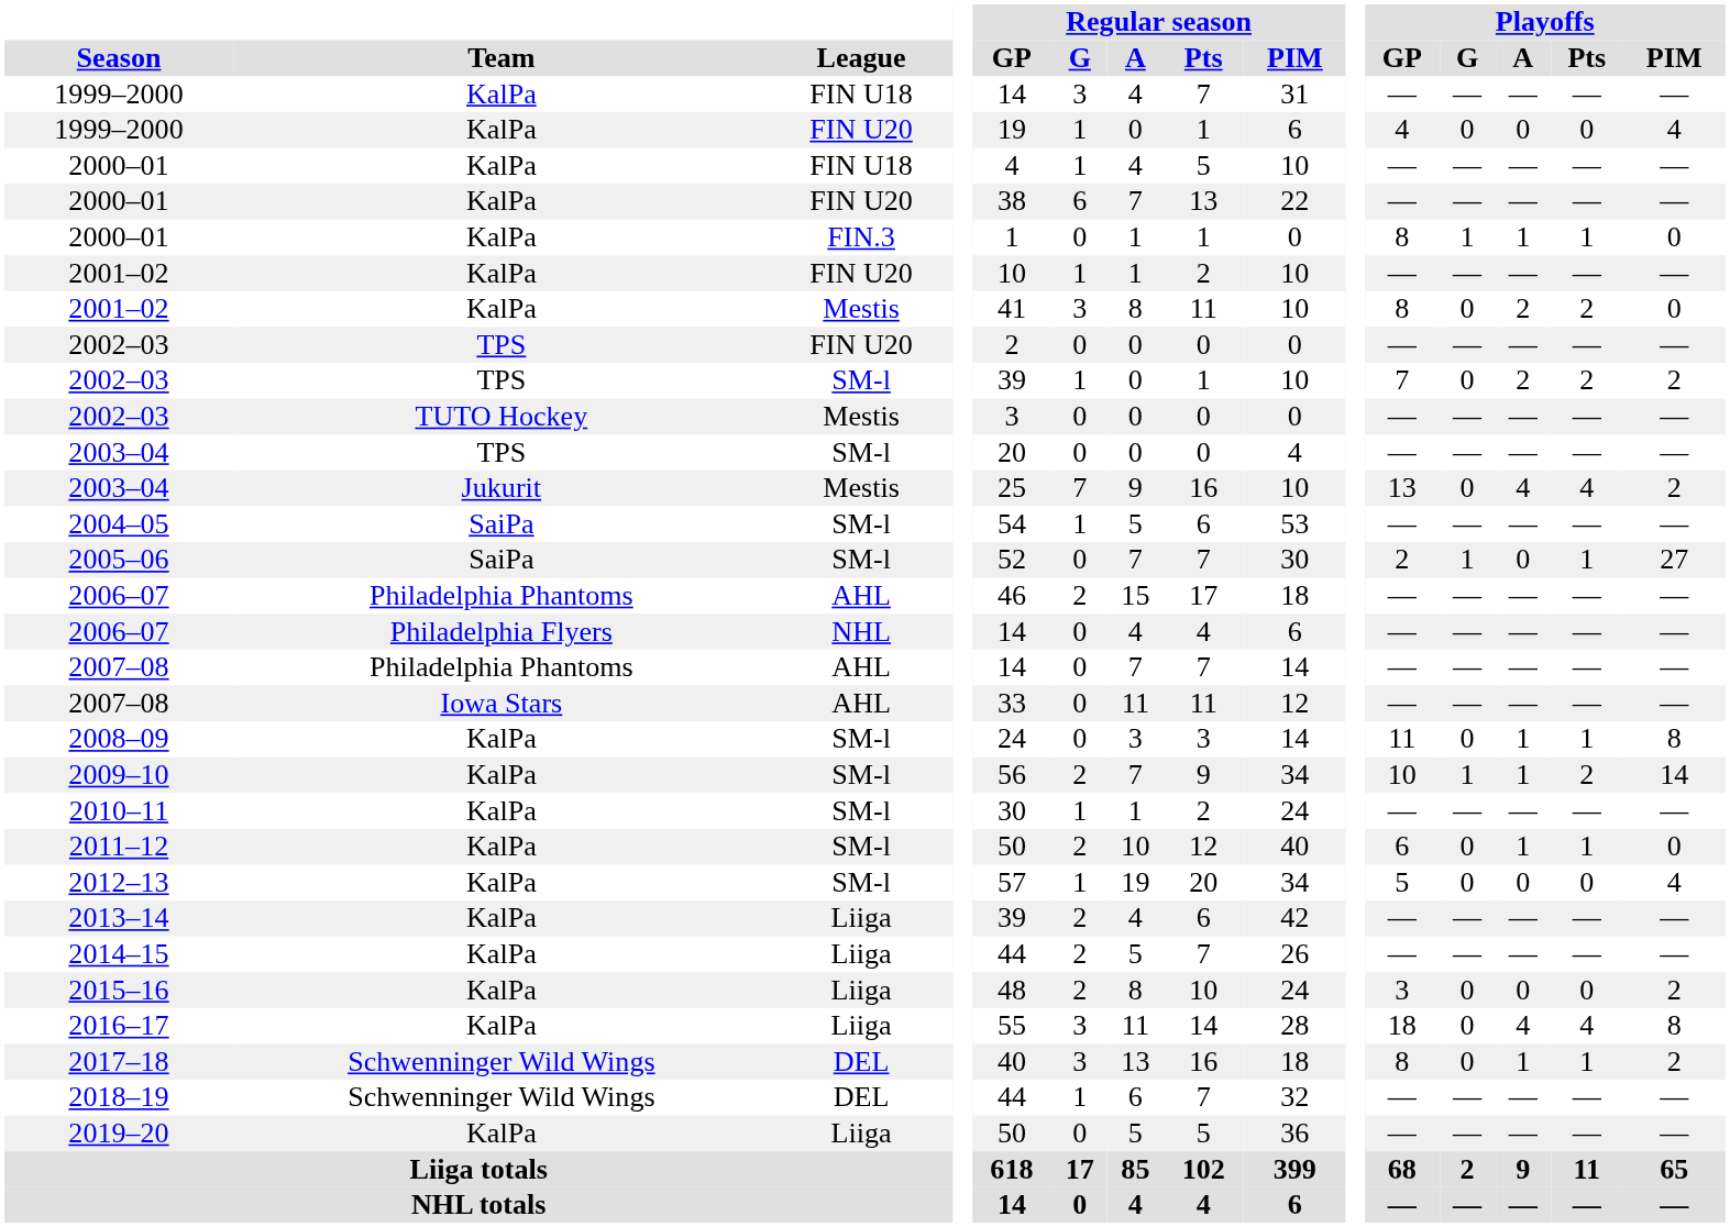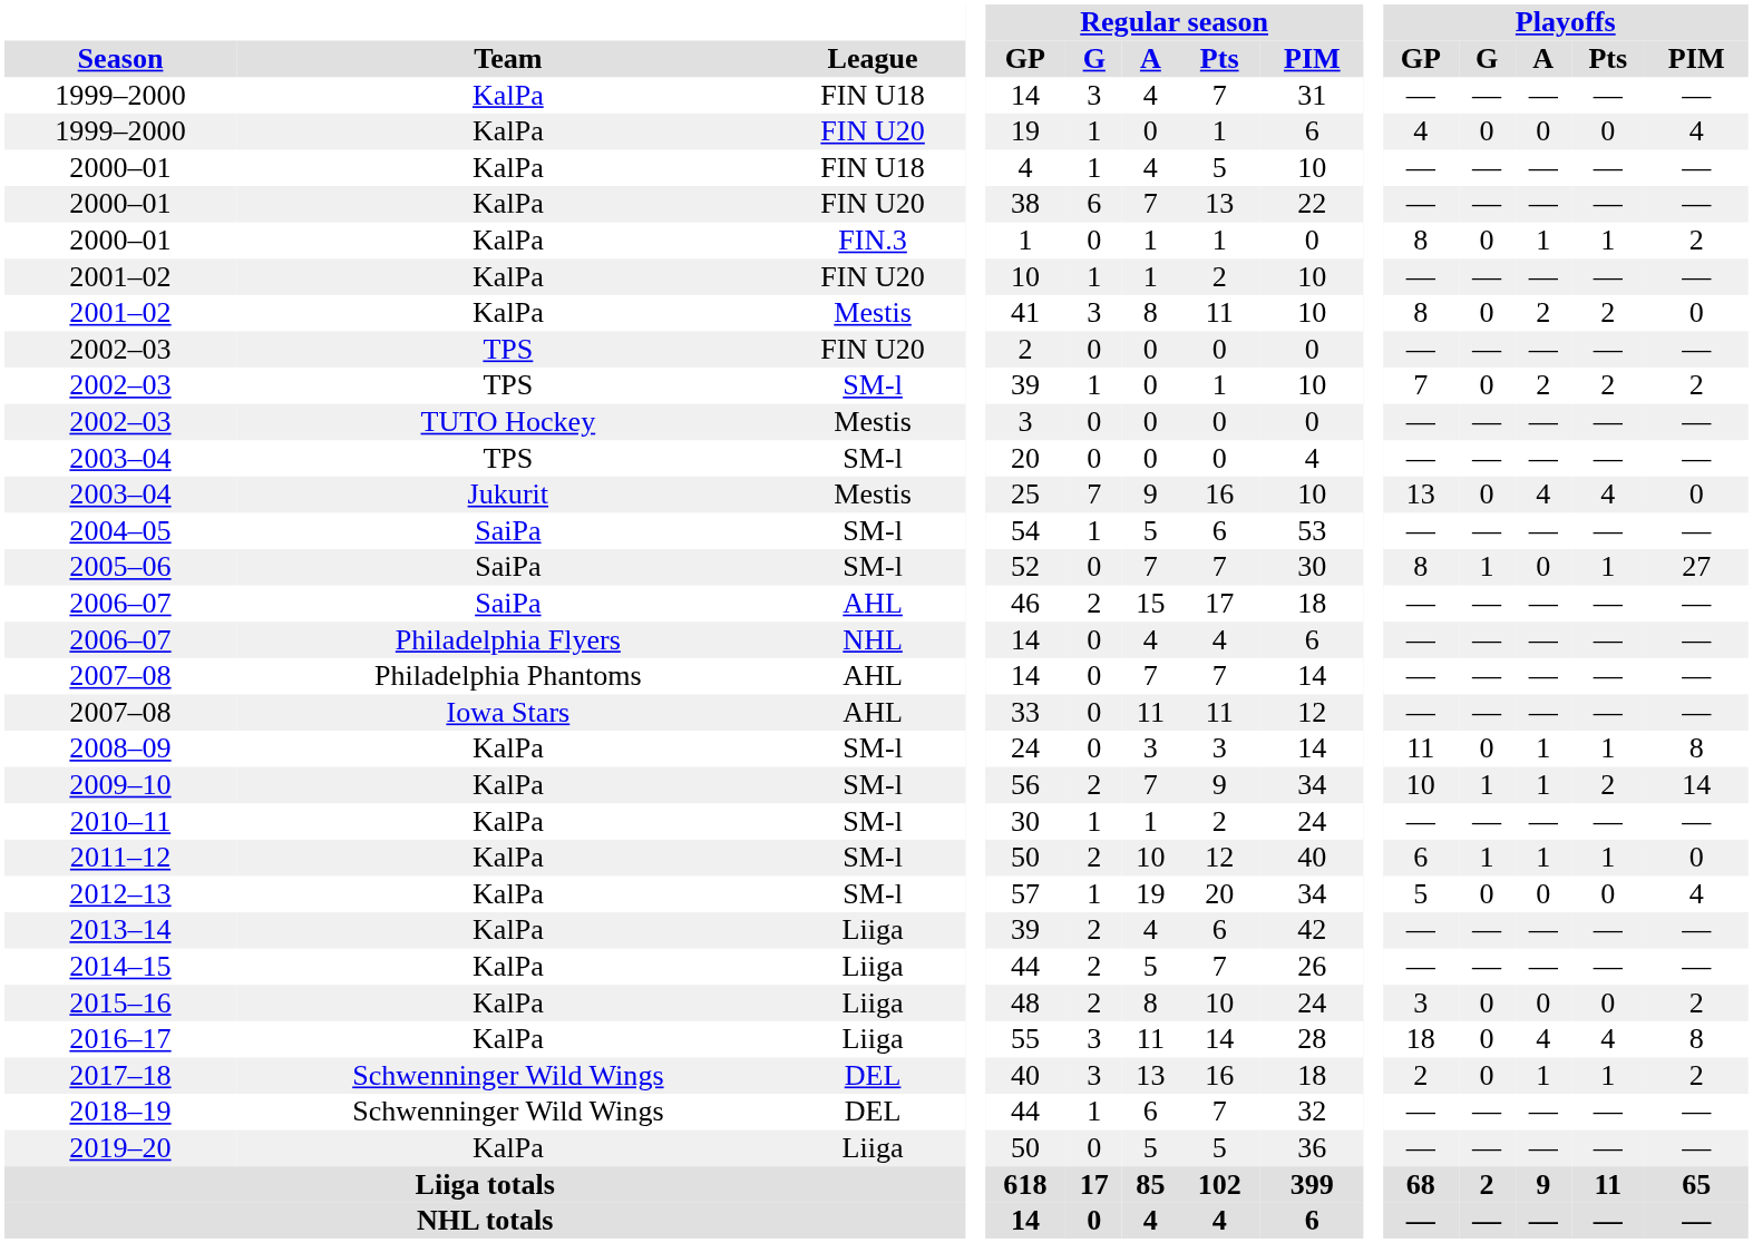2000–01 / FIN.3 | Playoffs / G: 1 -> 0
2000–01 / FIN.3 | Playoffs / PIM: 0 -> 2
2003–04 / Mestis | Playoffs / PIM: 2 -> 0
2005–06 | Playoffs / GP: 2 -> 8
2006–07 / AHL | Team: Philadelphia Phantoms -> SaiPa
2011–12 | Playoffs / G: 0 -> 1
2017–18 | Playoffs / GP: 8 -> 2
